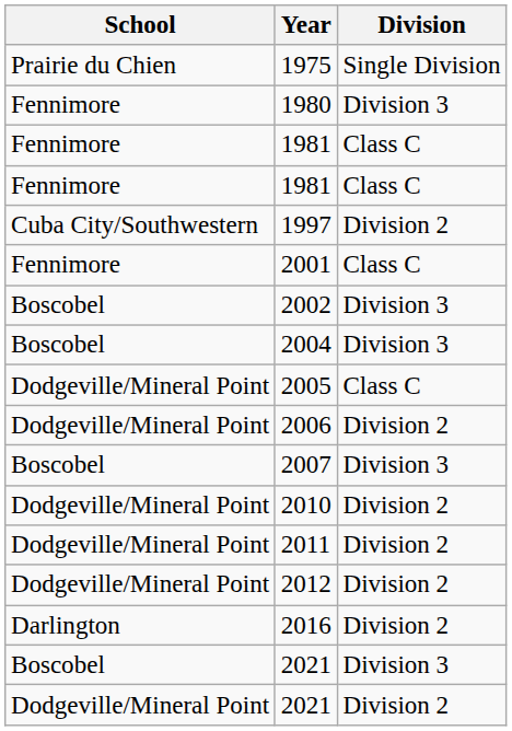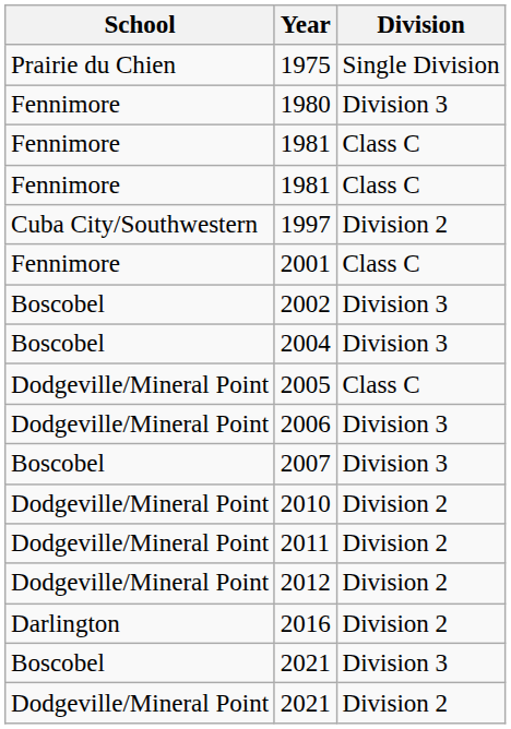2006 | Division: Division 2 -> Division 3
